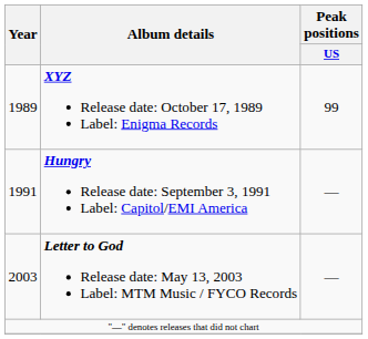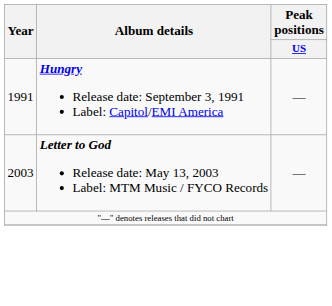- row: 1989 | XYZ Release date: October 17, 1989 Label: Enigma Records | 99
